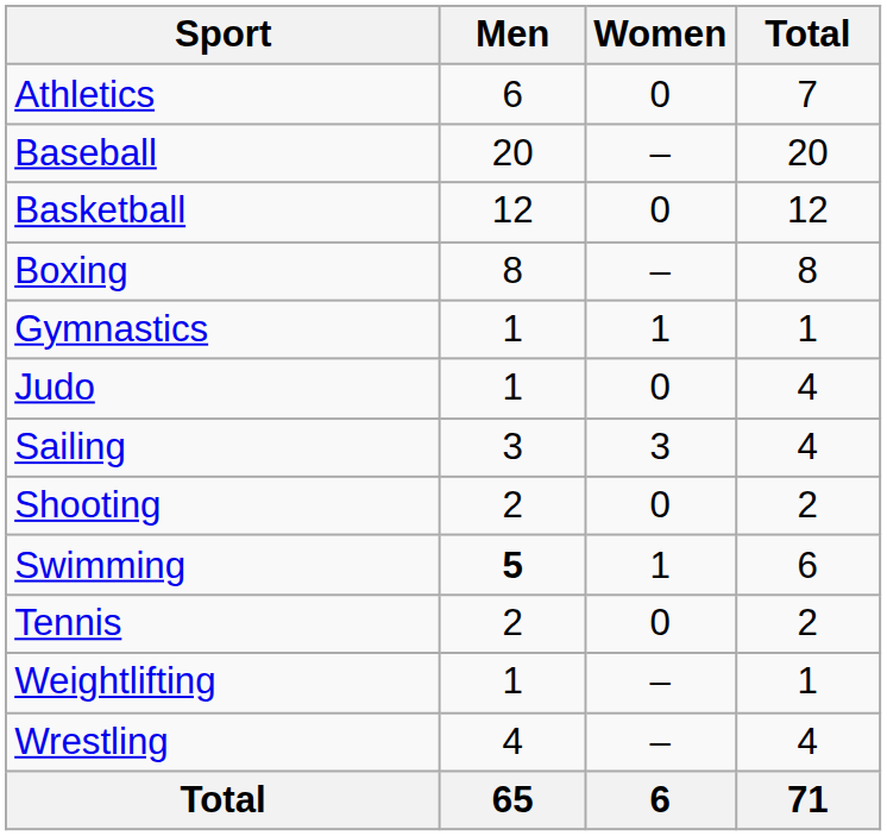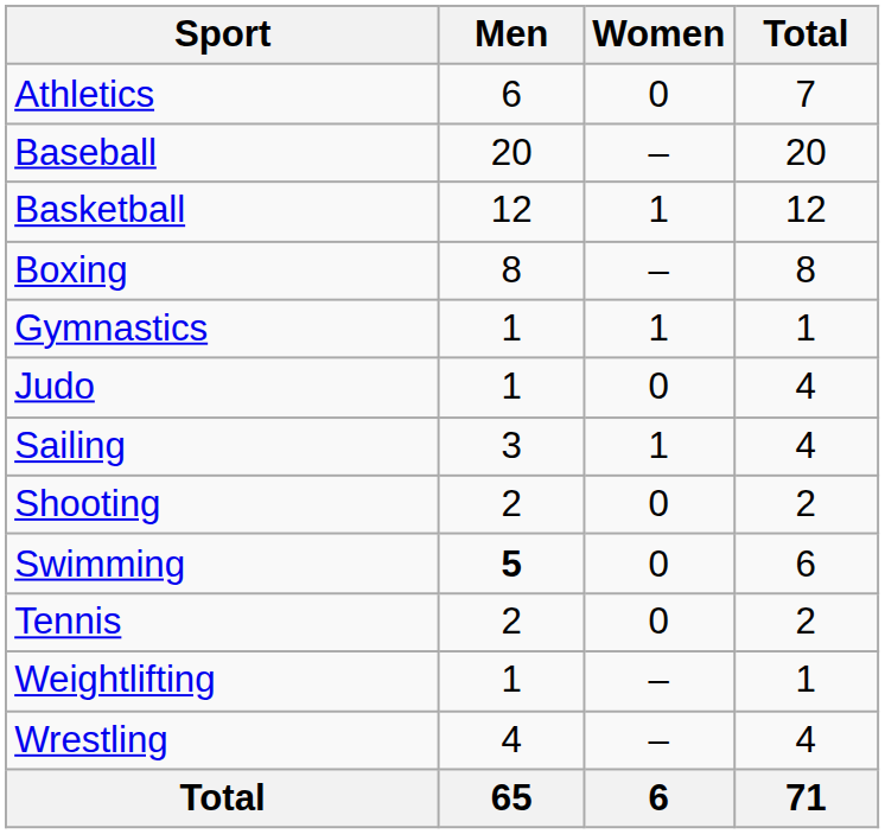Basketball | Women: 0 -> 1
Sailing | Women: 3 -> 1
Swimming | Women: 1 -> 0
